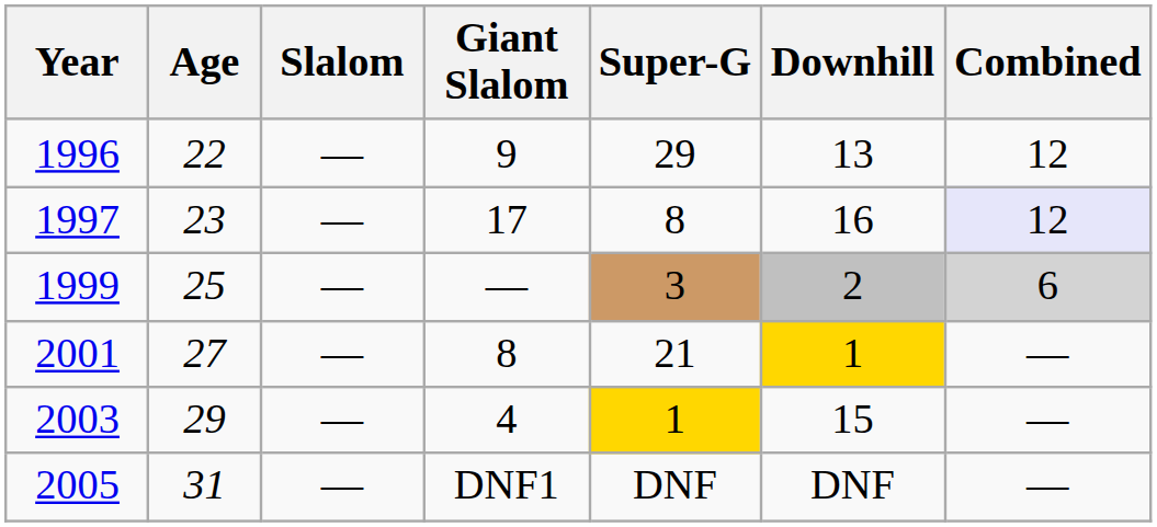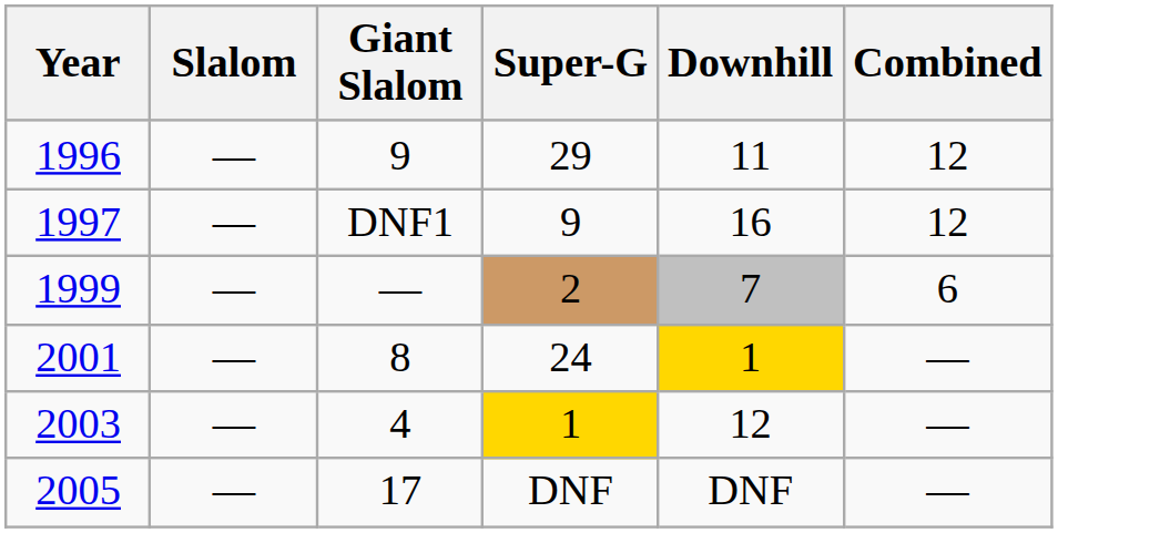- column: Age | 22 | 23 | 25 | 27 | 29 | 31
1996 | Downhill: 13 -> 11
1997 | Giant Slalom: 17 -> DNF1
1997 | Super-G: 8 -> 9
1997 | Combined: lavender background -> no background
1999 | Super-G: 3 -> 2
1999 | Downhill: 2 -> 7
1999 | Combined: lightgrey background -> no background
2001 | Super-G: 21 -> 24
2003 | Downhill: 15 -> 12
2005 | Giant Slalom: DNF1 -> 17
